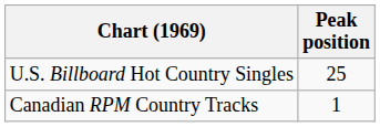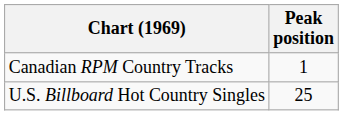rows swapped: U.S. Billboard Hot Country Singles <-> Canadian RPM Country Tracks
